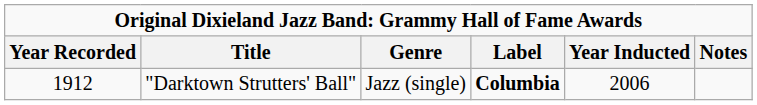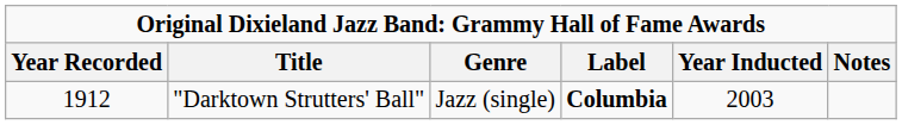"Darktown Strutters' Ball" | Year Inducted: 2006 -> 2003
